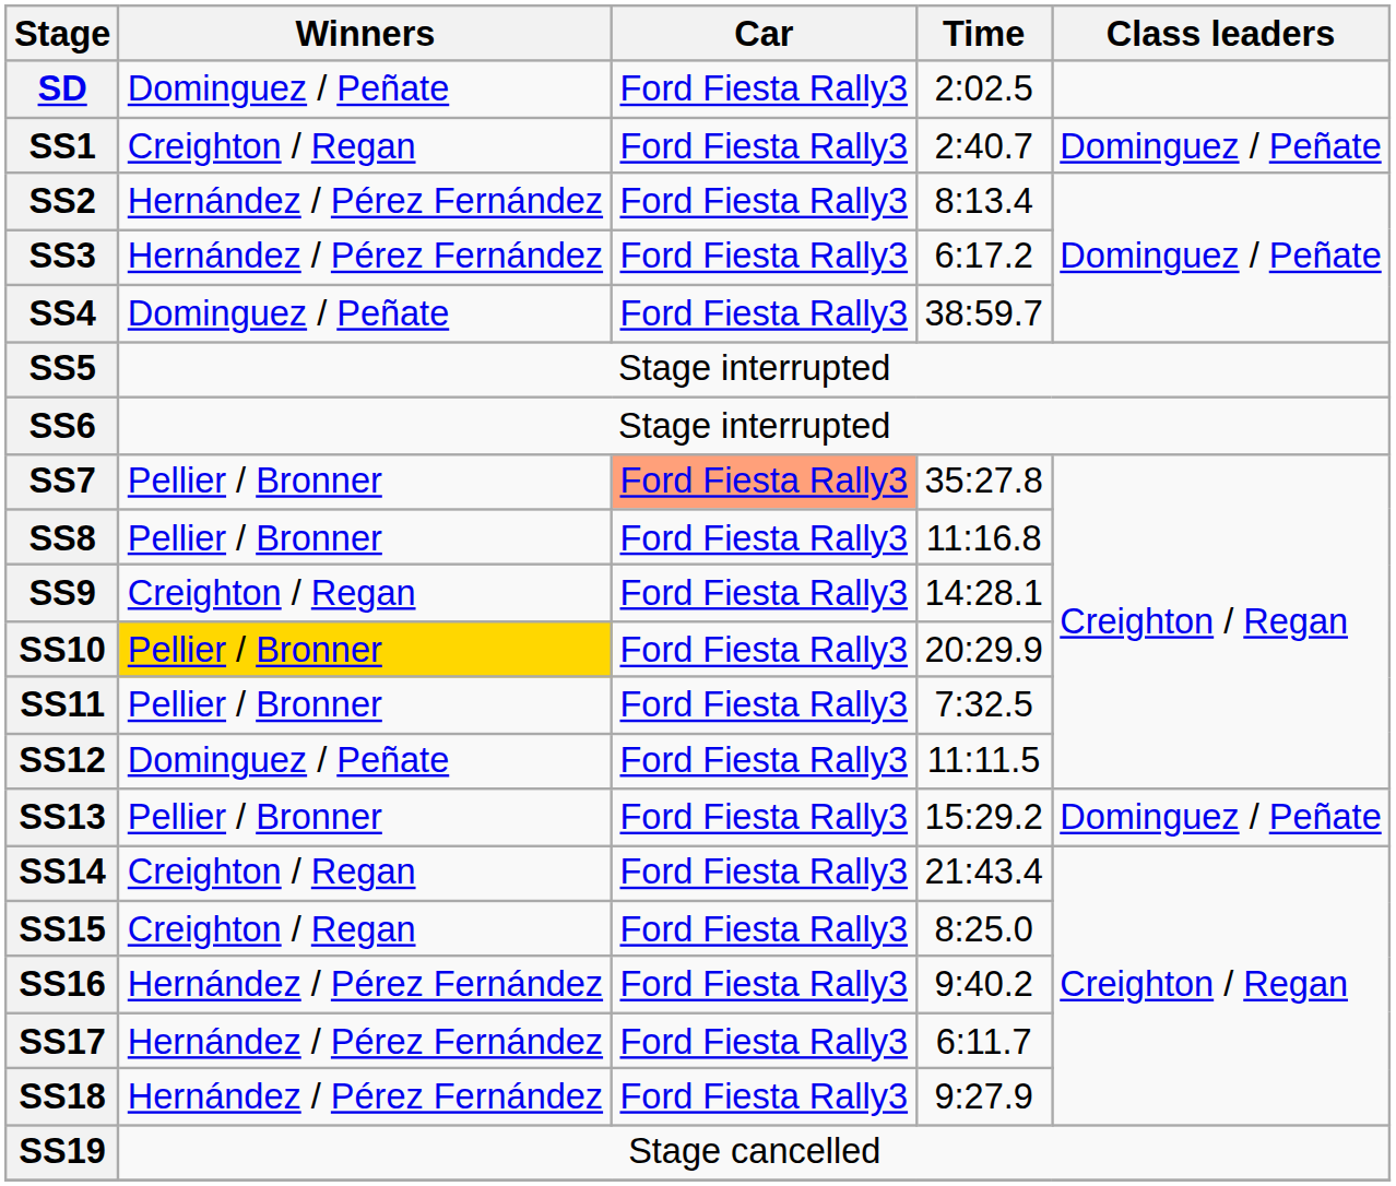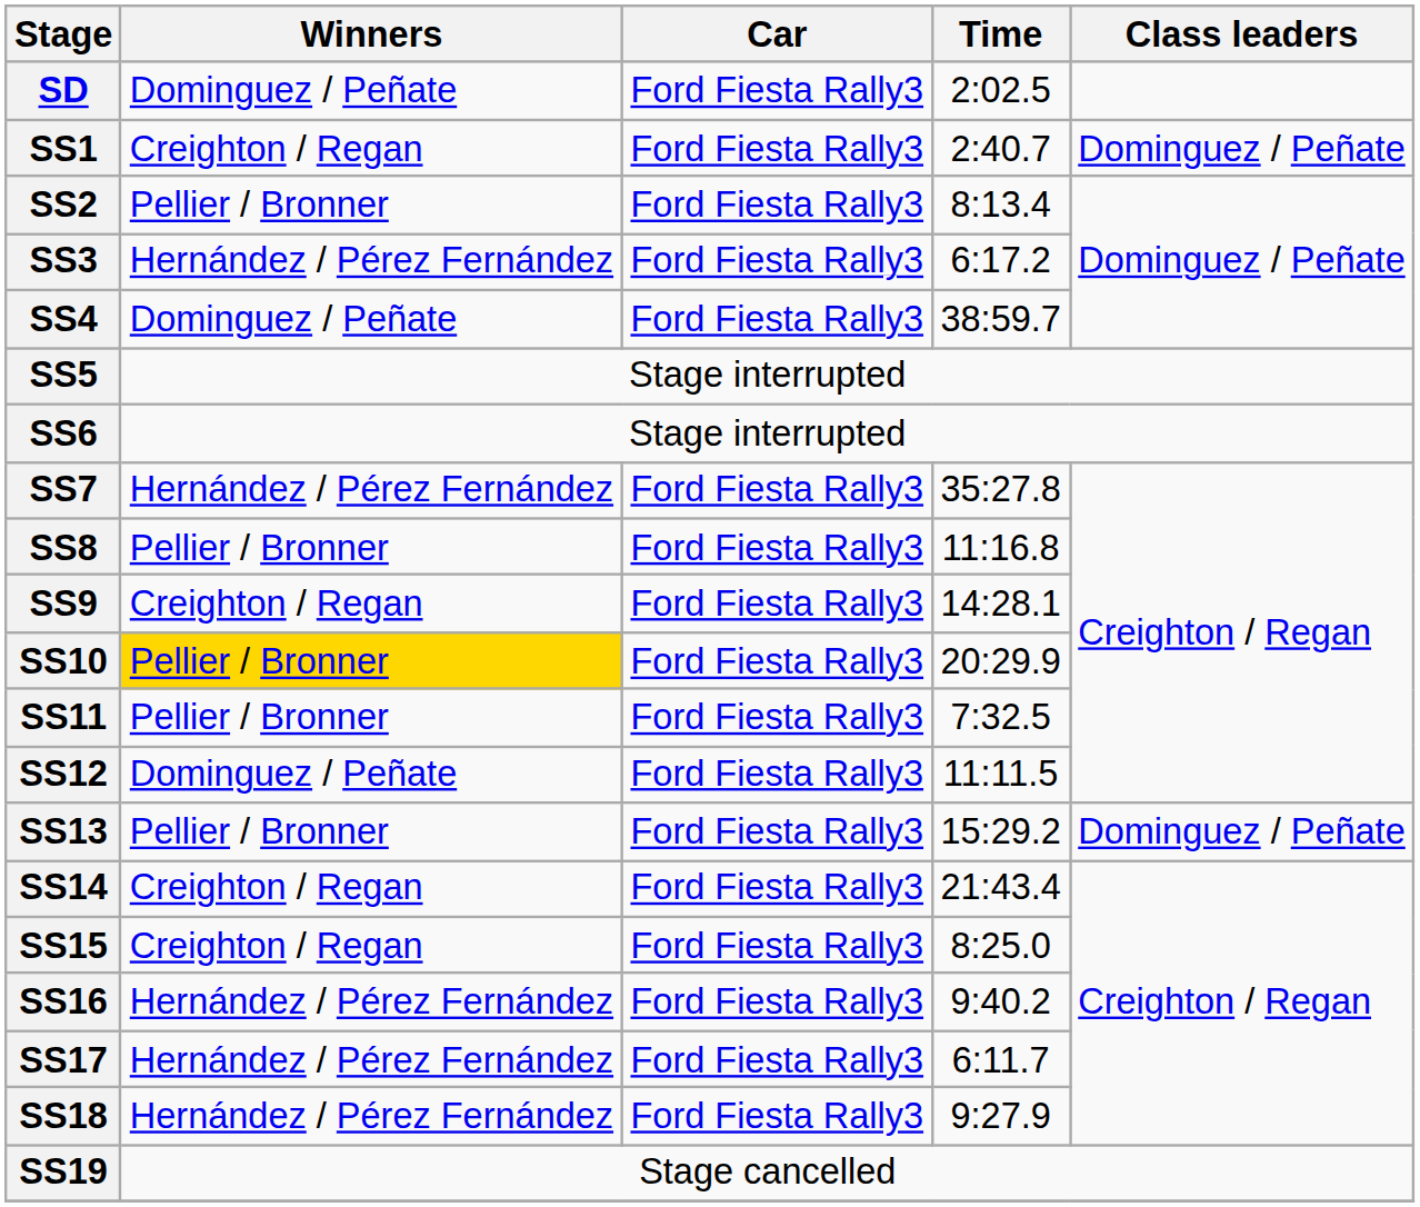SS2 | Winners: Hernández / Pérez Fernández -> Pellier / Bronner
SS7 | Winners: Pellier / Bronner -> Hernández / Pérez Fernández
SS7 | Car: lightsalmon background -> no background
